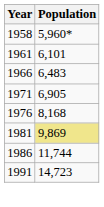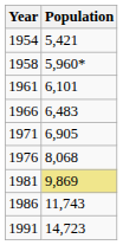+ row: 1954 | 5,421
1976 | Population: 8,168 -> 8,068
1986 | Population: 11,744 -> 11,743
